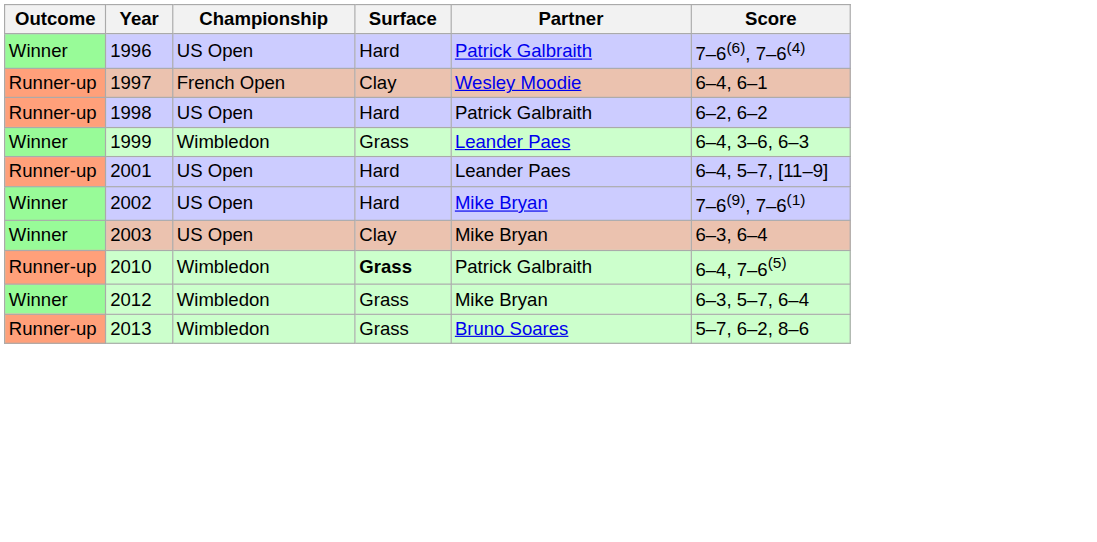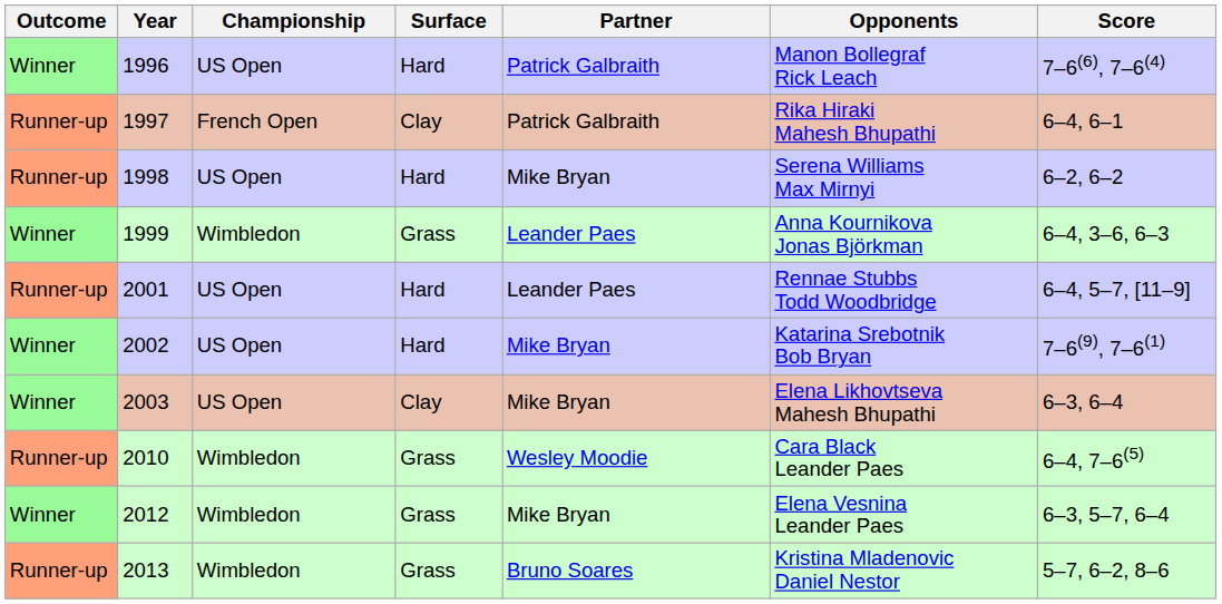+ column: Opponents | Manon Bollegraf Rick Leach | Rika Hiraki Mahesh Bhupathi | Serena Williams Max Mirnyi | Anna Kournikova Jonas Björkman | Rennae Stubbs Todd Woodbridge | Katarina Srebotnik Bob Bryan | Elena Likhovtseva Mahesh Bhupathi | Cara Black Leander Paes | Elena Vesnina Leander Paes | Kristina Mladenovic Daniel Nestor
1997 | Partner: Wesley Moodie -> Patrick Galbraith
1998 | Partner: Patrick Galbraith -> Mike Bryan
2010 | Surface: bold -> normal
2010 | Partner: Patrick Galbraith -> Wesley Moodie
